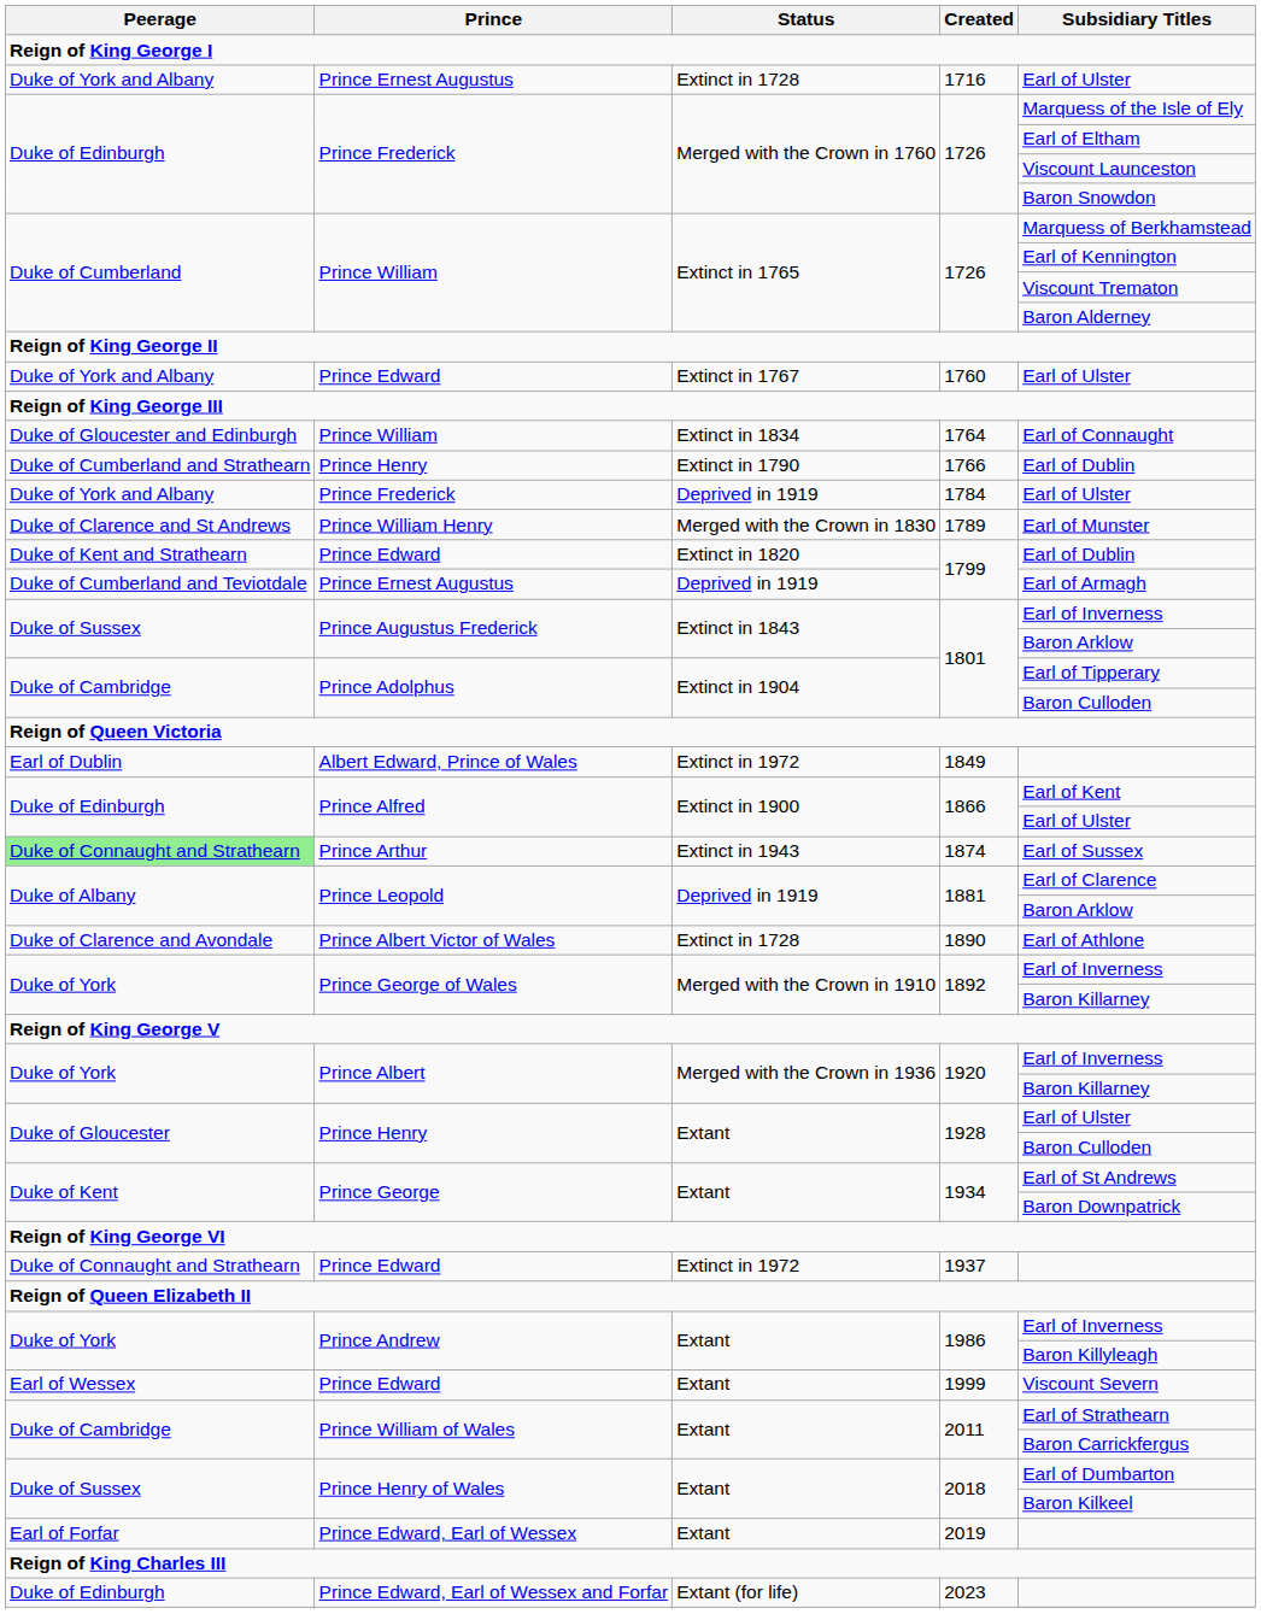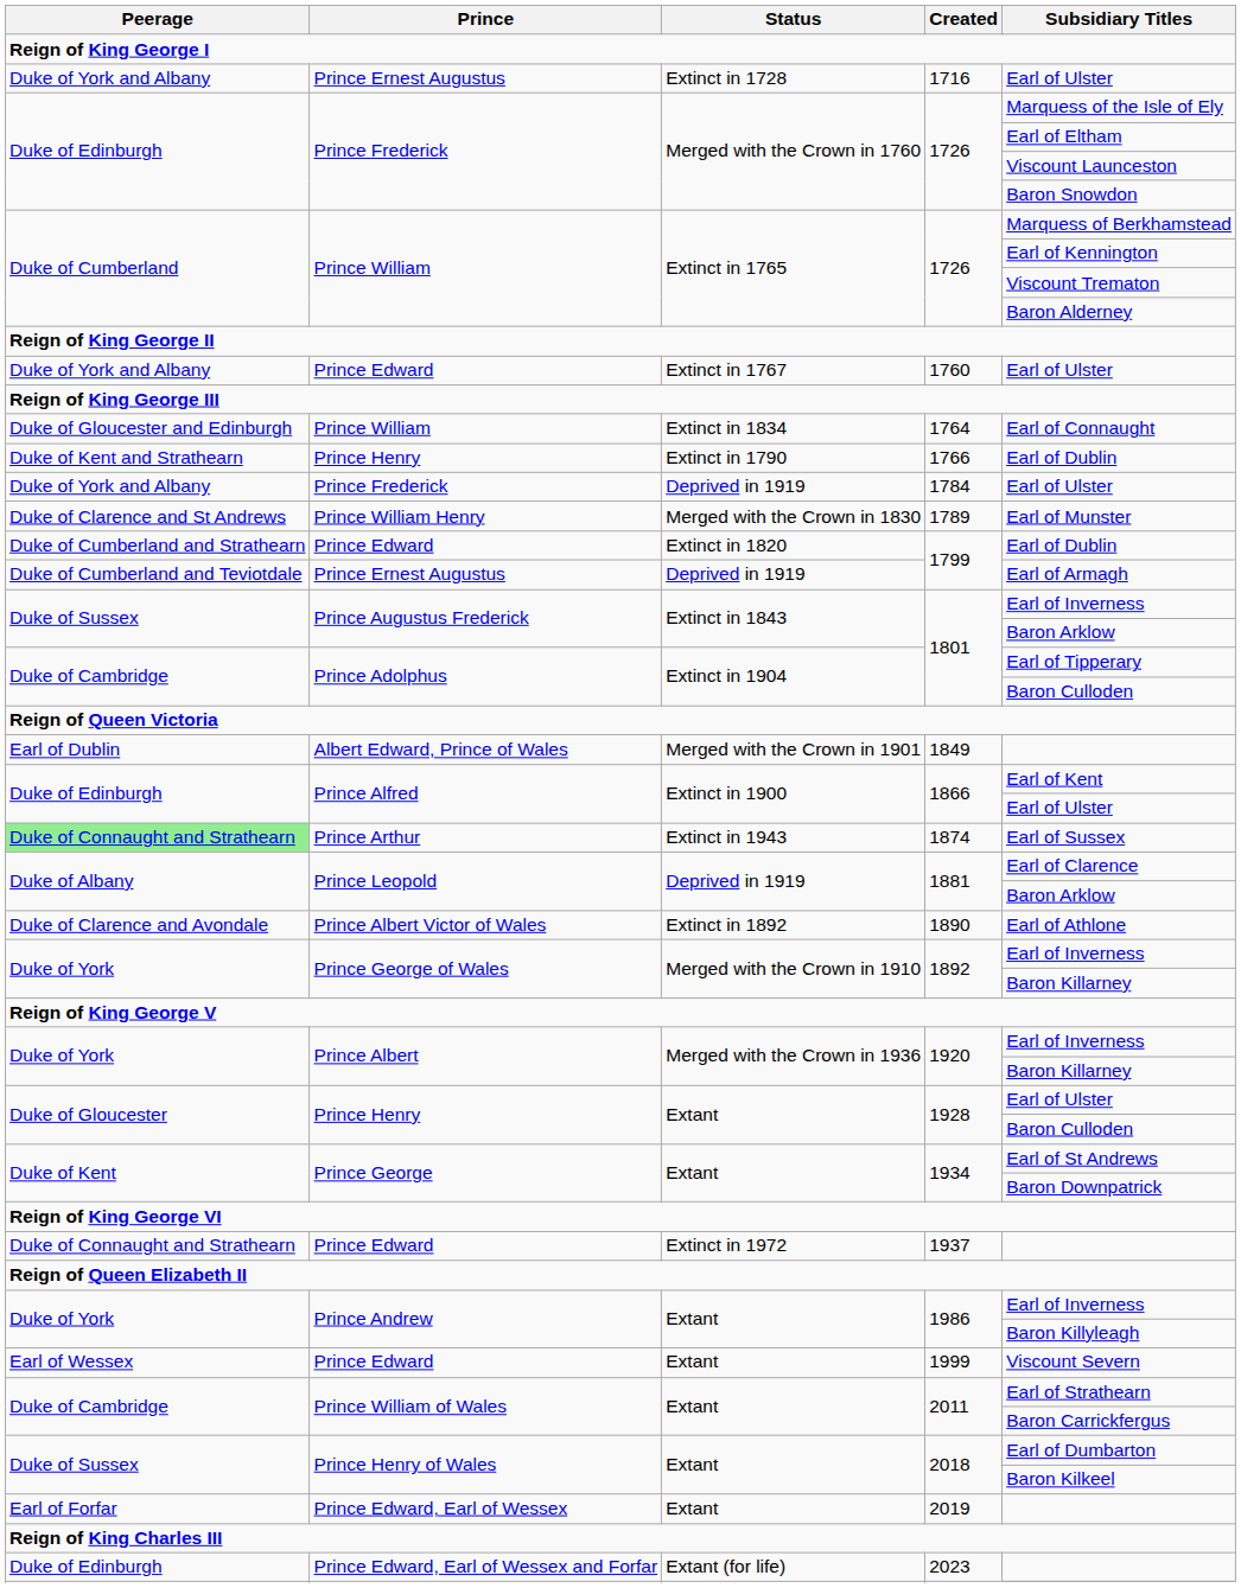1766 | Peerage: Duke of Cumberland and Strathearn -> Duke of Kent and Strathearn
Prince Edward / 1799 | Peerage: Duke of Kent and Strathearn -> Duke of Cumberland and Strathearn
1849 | Status: Extinct in 1972 -> Merged with the Crown in 1901
1890 | Status: Extinct in 1728 -> Extinct in 1892
